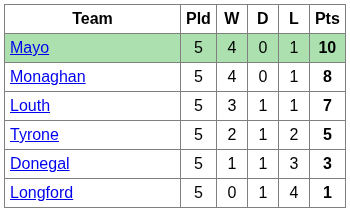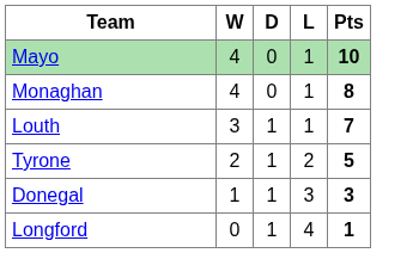- column: Pld | 5 | 5 | 5 | 5 | 5 | 5
